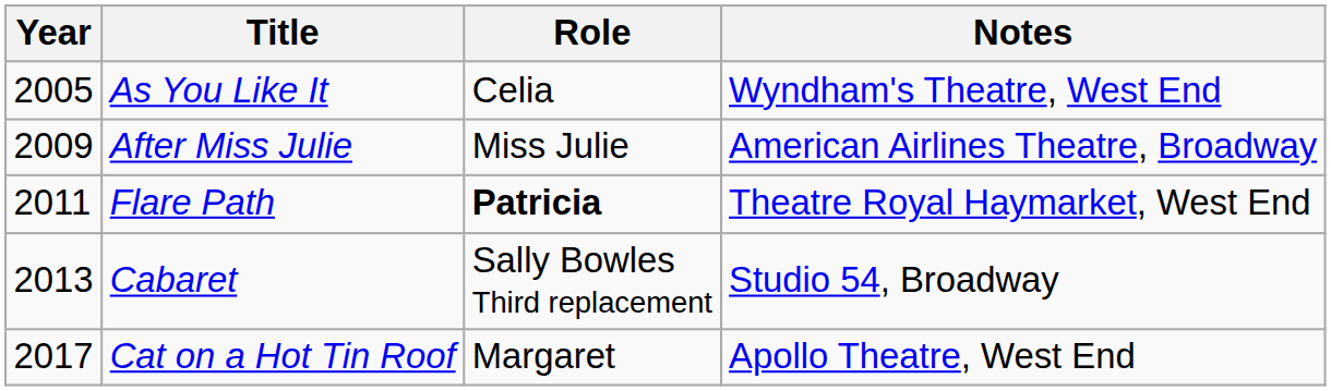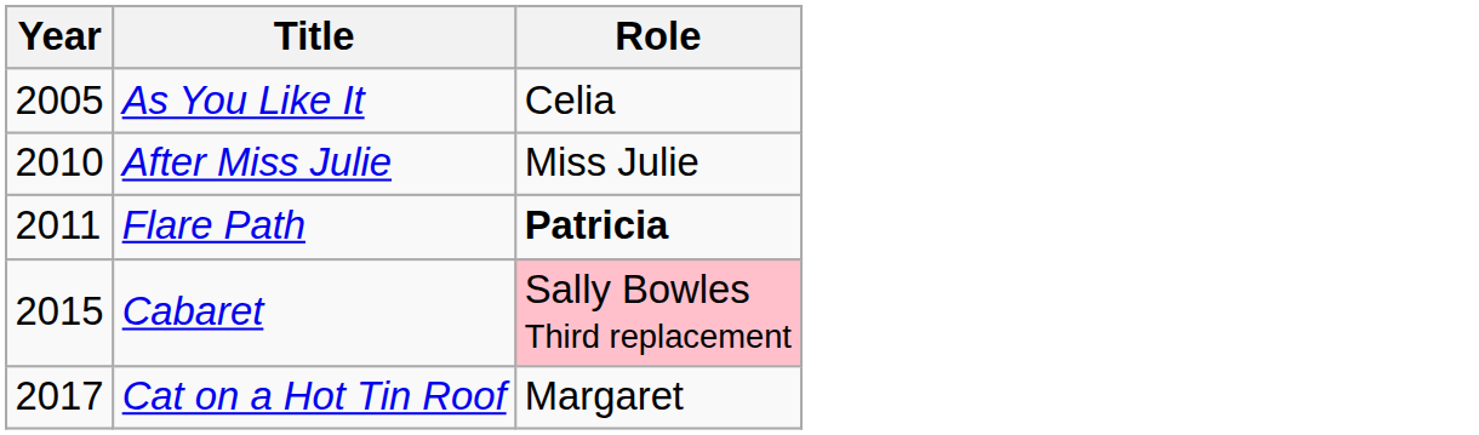- column: Notes | Wyndham's Theatre, West End | American Airlines Theatre, Broadway | Theatre Royal Haymarket, West End | Studio 54, Broadway | Apollo Theatre, West End
After Miss Julie | Year: 2009 -> 2010
Cabaret | Year: 2013 -> 2015
Cabaret | Role: no background -> pink background
